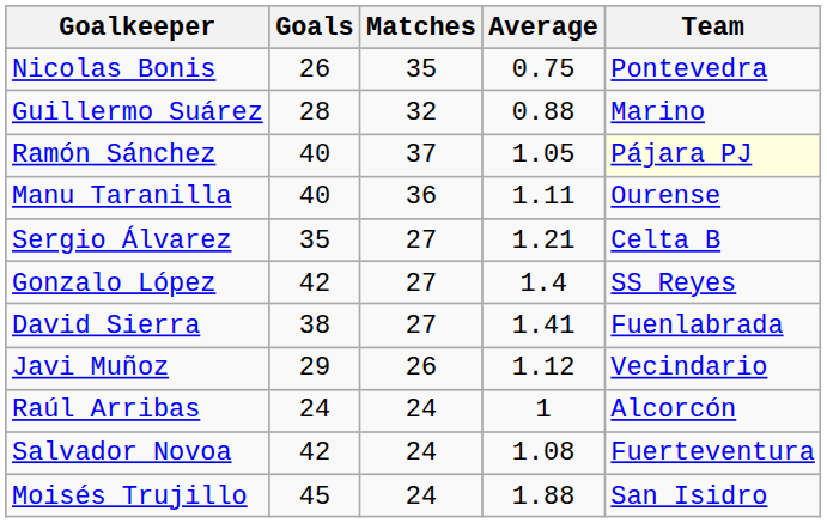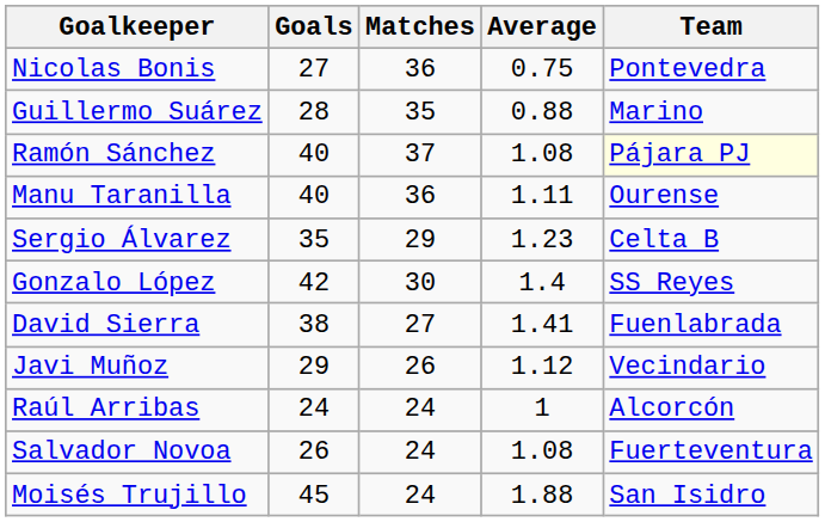Nicolas Bonis | Goals: 26 -> 27
Nicolas Bonis | Matches: 35 -> 36
Guillermo Suárez | Matches: 32 -> 35
Ramón Sánchez | Average: 1.05 -> 1.08
Sergio Álvarez | Matches: 27 -> 29
Sergio Álvarez | Average: 1.21 -> 1.23
Gonzalo López | Matches: 27 -> 30
Salvador Novoa | Goals: 42 -> 26
